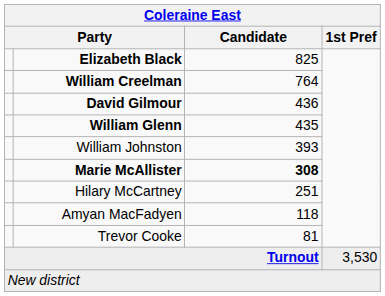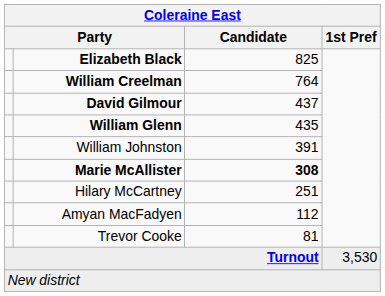David Gilmour | Candidate: 436 -> 437
William Johnston | Candidate: 393 -> 391
Amyan MacFadyen | Candidate: 118 -> 112
